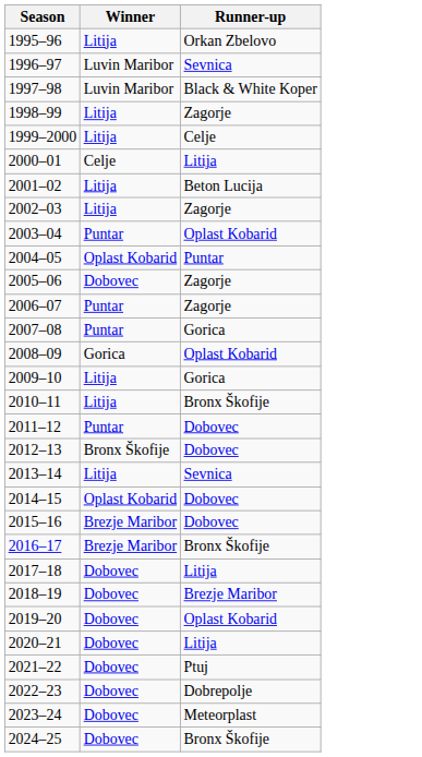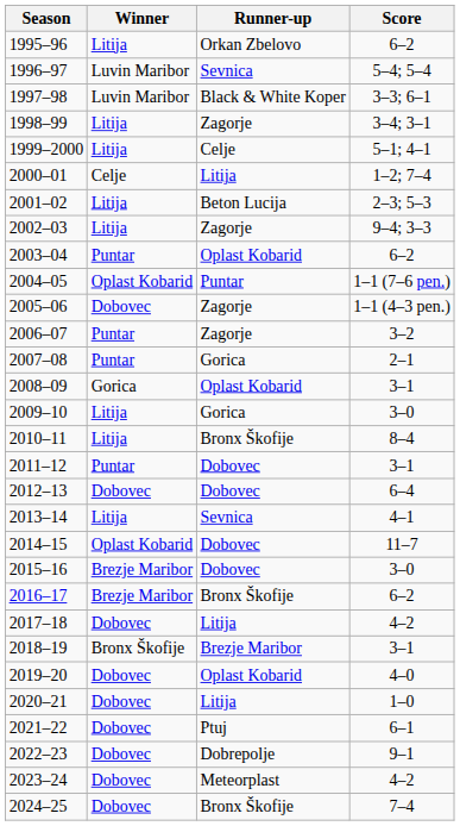+ column: Score | 6–2 | 5–4; 5–4 | 3–3; 6–1 | 3–4; 3–1 | 5–1; 4–1 | 1–2; 7–4 | 2–3; 5–3 | 9–4; 3–3 | 6–2 | 1–1 (7–6 pen.) | 1–1 (4–3 pen.) | 3–2 | 2–1 | 3–1 | 3–0 | 8–4 | 3–1 | 6–4 | 4–1 | 11–7 | 3–0 | 6–2 | 4–2 | 3–1 | 4–0 | 1–0 | 6–1 | 9–1 | 4–2 | 7–4
2012–13 | Winner: Bronx Škofije -> Dobovec
2018–19 | Winner: Dobovec -> Bronx Škofije
